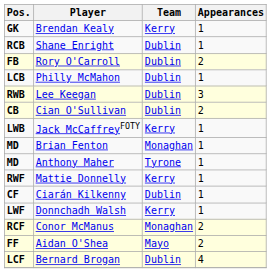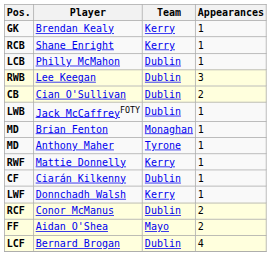Shane Enright | Team: Dublin -> Kerry
- row: FB | Rory O'Carroll | Dublin | 2
Jack McCaffreyFOTY | Team: Kerry -> Dublin
Conor McManus | Team: Monaghan -> Dublin
